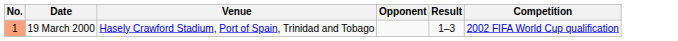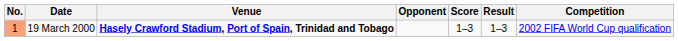+ column: Score | 1–3
19 March 2000 | Venue: normal -> bold
